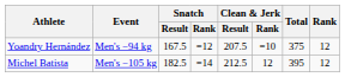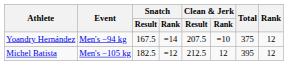Yoandry Hernández | Snatch / Rank: =12 -> =14
Michel Batista | Snatch / Rank: =14 -> =12
